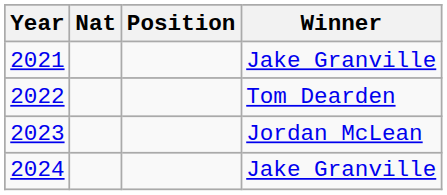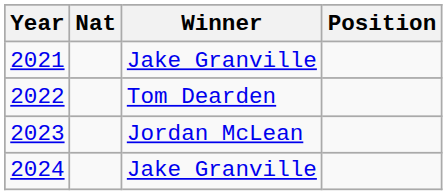columns swapped: Winner <-> Position
